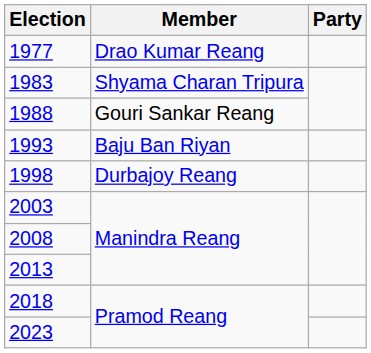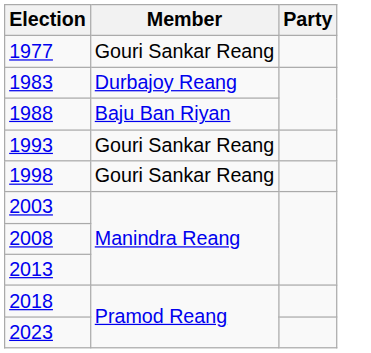1977 | Member: Drao Kumar Reang -> Gouri Sankar Reang
1983 | Member: Shyama Charan Tripura -> Durbajoy Reang
1988 | Member: Gouri Sankar Reang -> Baju Ban Riyan
1993 | Member: Baju Ban Riyan -> Gouri Sankar Reang
1998 | Member: Durbajoy Reang -> Gouri Sankar Reang
